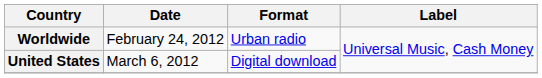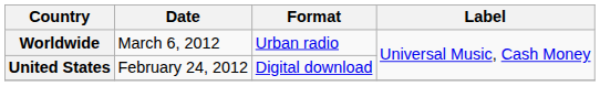Worldwide | Date: February 24, 2012 -> March 6, 2012
United States | Date: March 6, 2012 -> February 24, 2012
